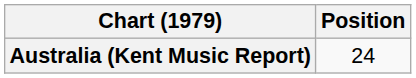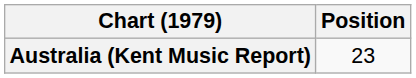Australia (Kent Music Report) | Position: 24 -> 23
